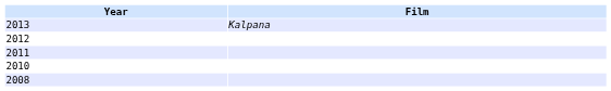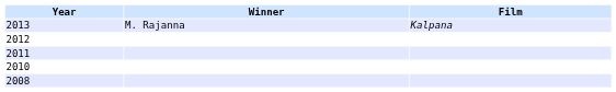+ column: Winner | M. Rajanna
